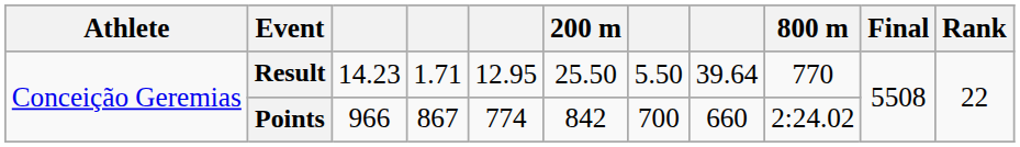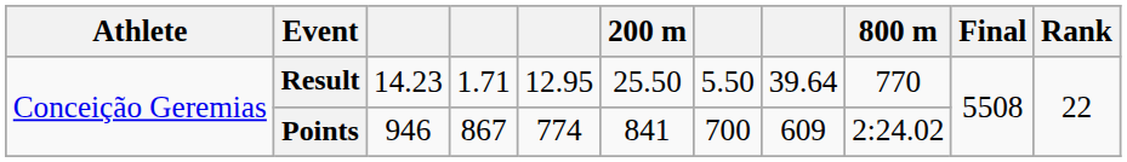Points | column 3: 966 -> 946
Points | 200 m: 842 -> 841
Points | column 8: 660 -> 609
